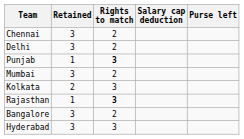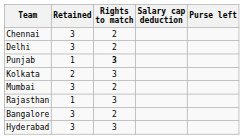rows swapped: Kolkata <-> Mumbai
Rajasthan | Rights to match: bold -> normal
